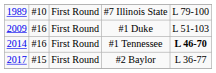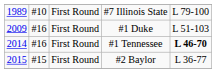#2 Baylor | column 1: 2017 -> 2015
